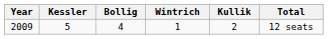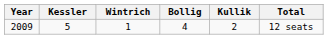columns swapped: Bollig <-> Wintrich
